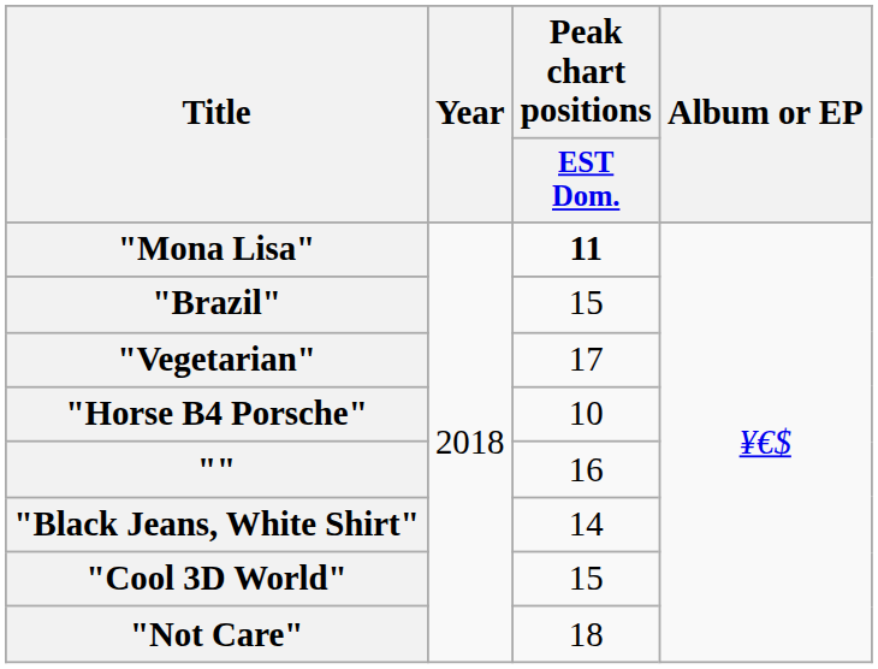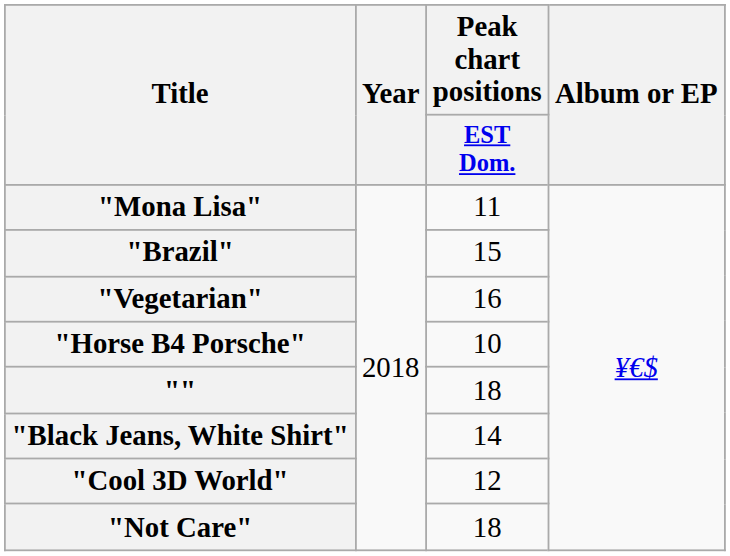"Mona Lisa" | Peak chart positions / EST Dom.: bold -> normal
"Vegetarian" | Peak chart positions / EST Dom.: 17 -> 16
"" | Peak chart positions / EST Dom.: 16 -> 18
"Cool 3D World" | Peak chart positions / EST Dom.: 15 -> 12
